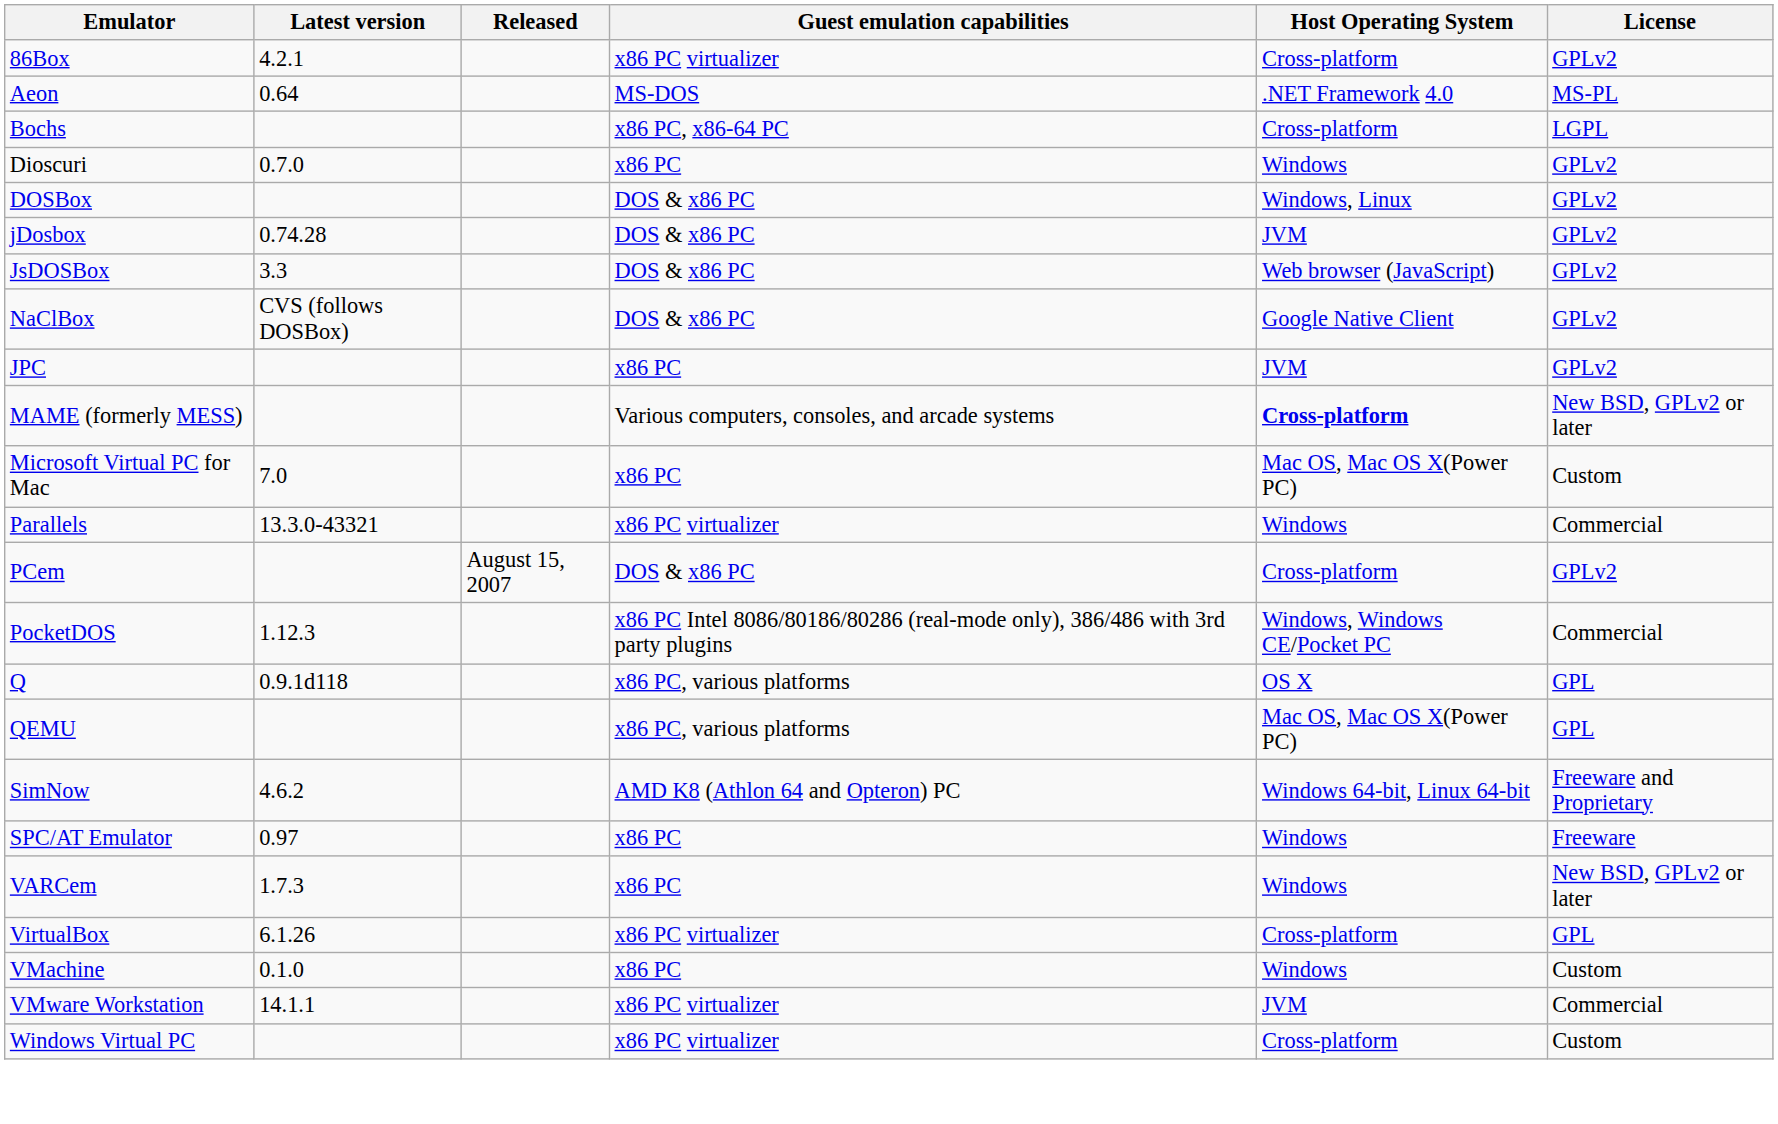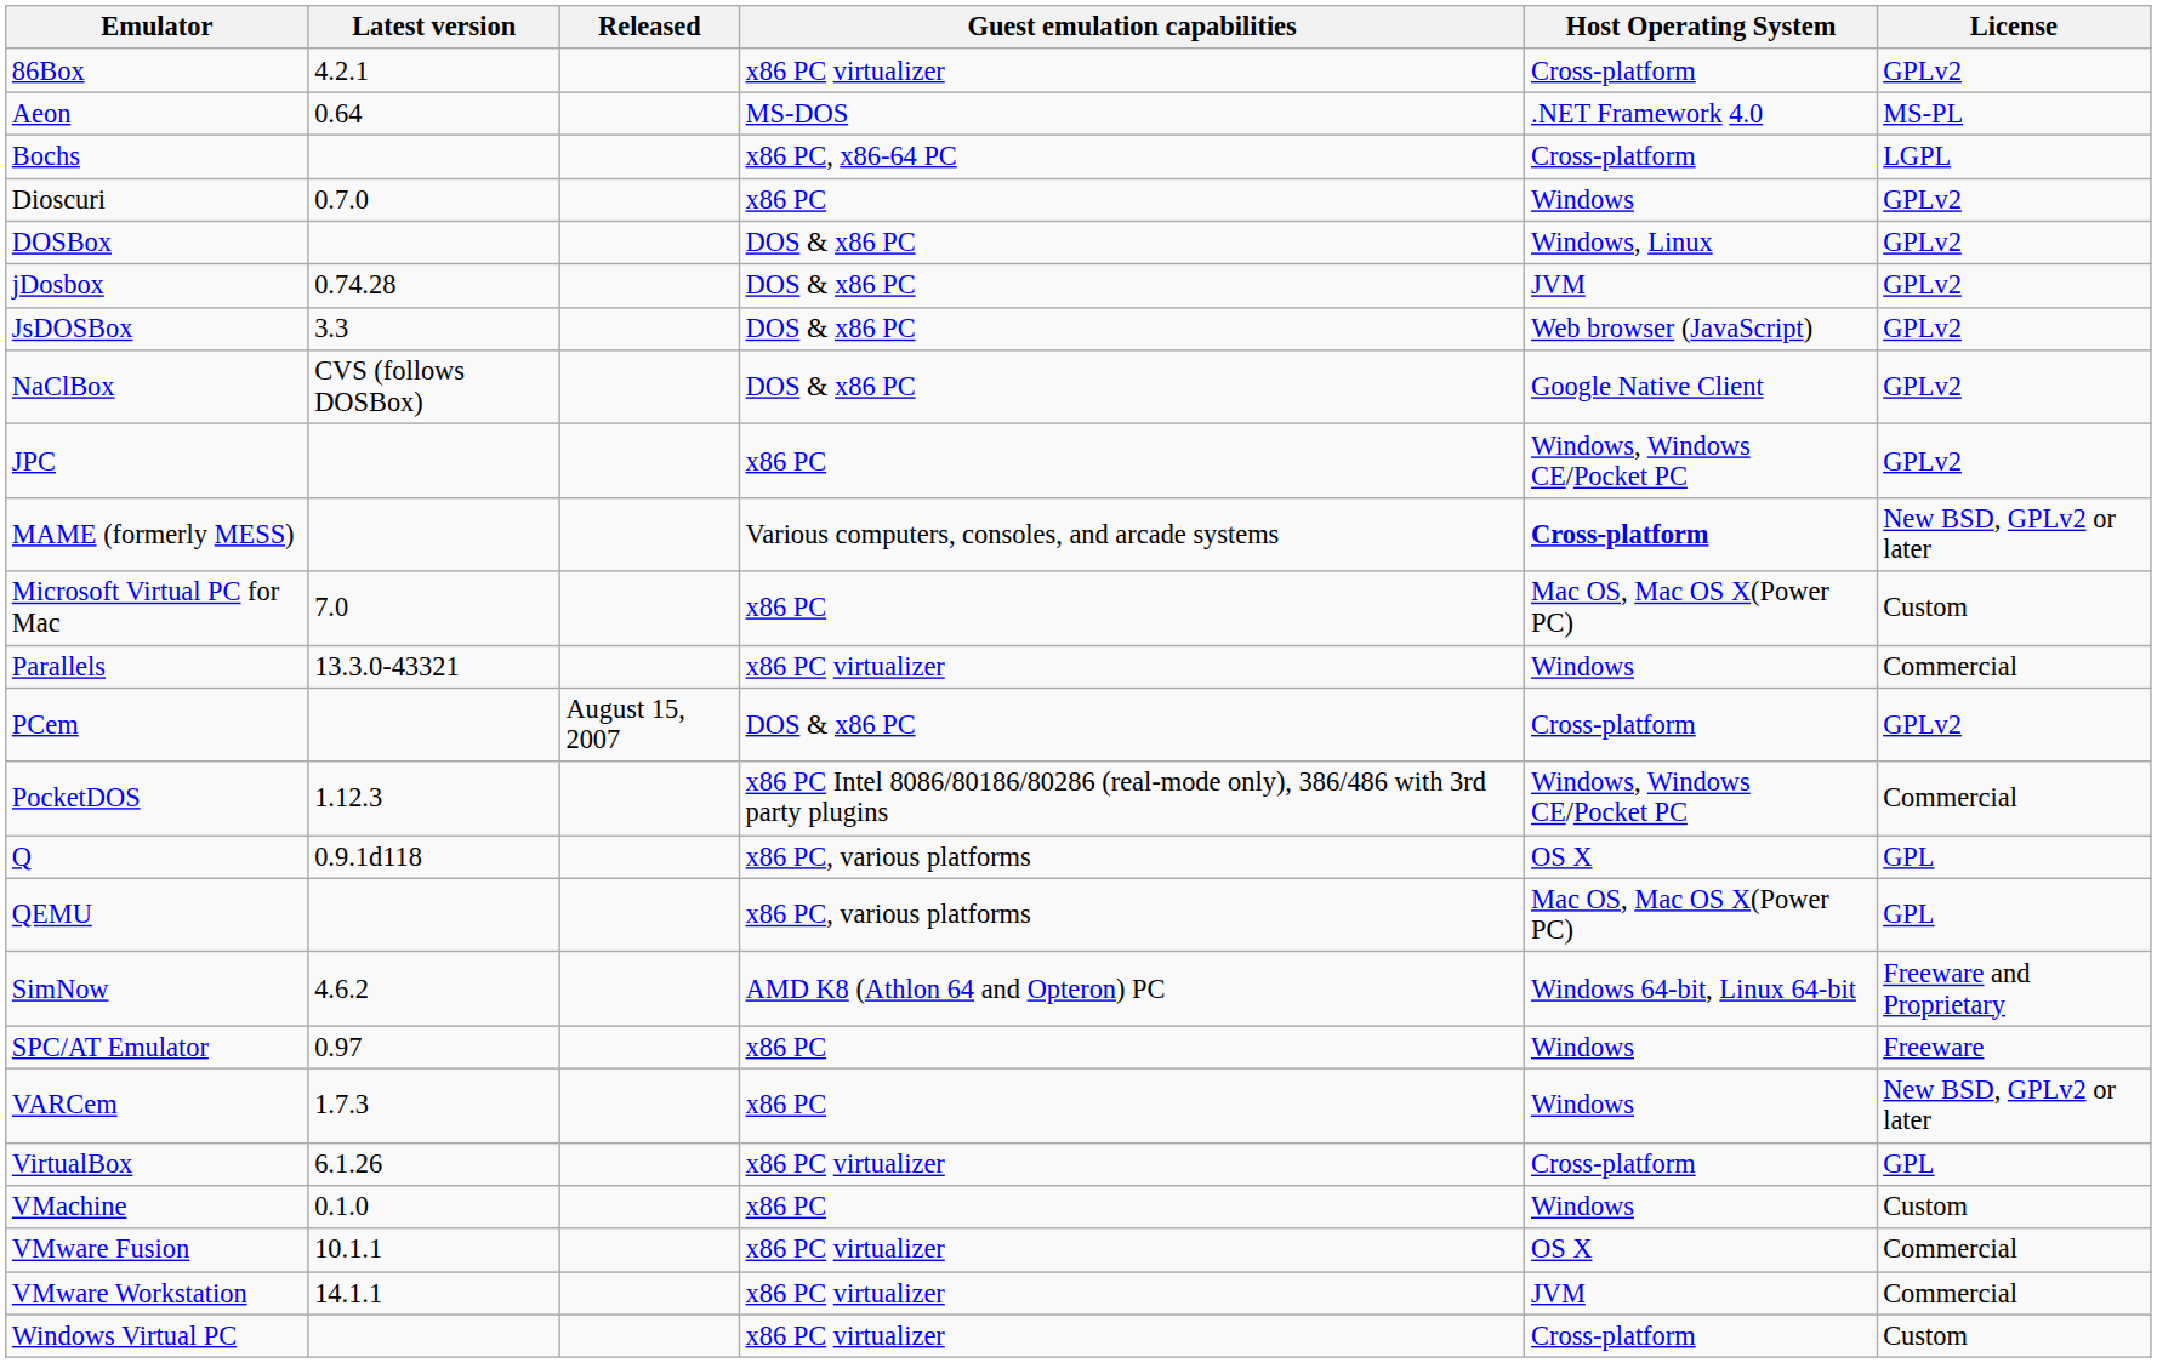JPC | Host Operating System: JVM -> Windows, Windows CE/Pocket PC
+ row: VMware Fusion | 10.1.1 | x86 PC virtualizer | OS X | Commercial
